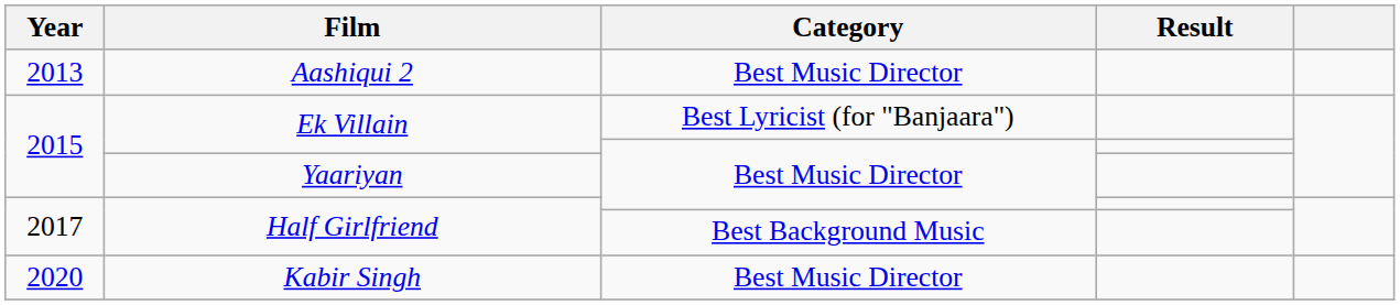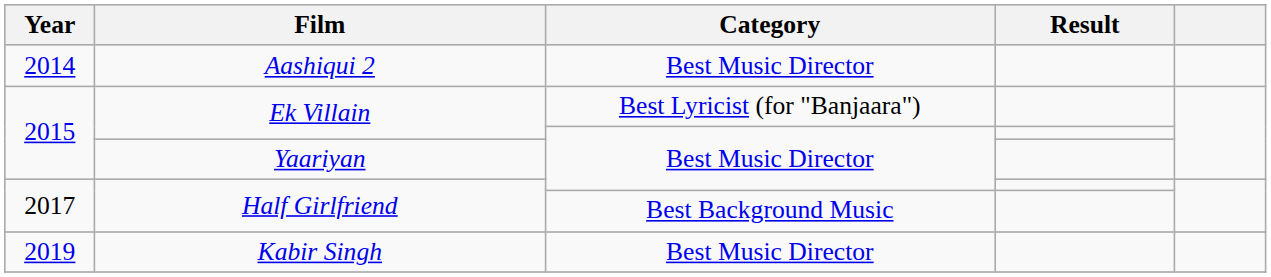Aashiqui 2 | Year: 2013 -> 2014
Kabir Singh | Year: 2020 -> 2019
